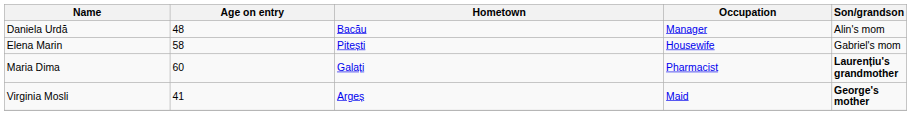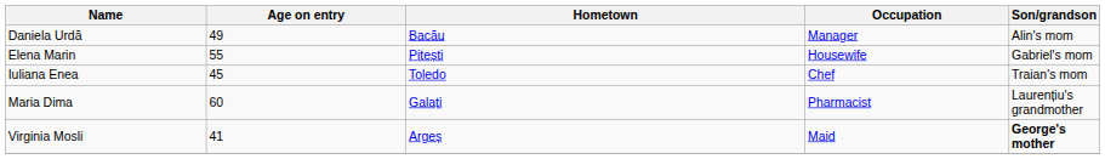Daniela Urdă | Age on entry: 48 -> 49
Elena Marin | Age on entry: 58 -> 55
+ row: Iuliana Enea | 45 | Toledo | Chef | Traian's mom
Maria Dima | Son/grandson: bold -> normal
